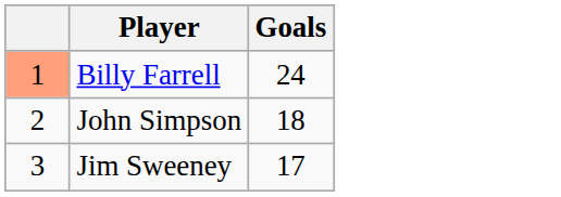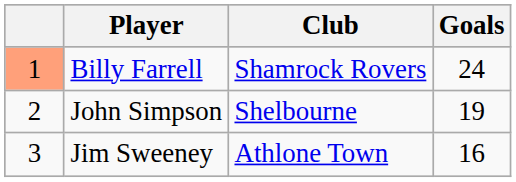+ column: Club | Shamrock Rovers | Shelbourne | Athlone Town
John Simpson | Goals: 18 -> 19
Jim Sweeney | Goals: 17 -> 16
